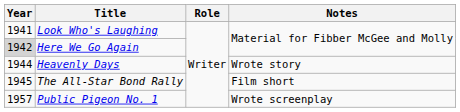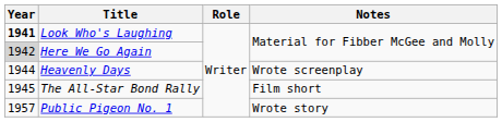Look Who's Laughing | Year: normal -> bold
Heavenly Days | Notes: Wrote story -> Wrote screenplay
Public Pigeon No. 1 | Notes: Wrote screenplay -> Wrote story
